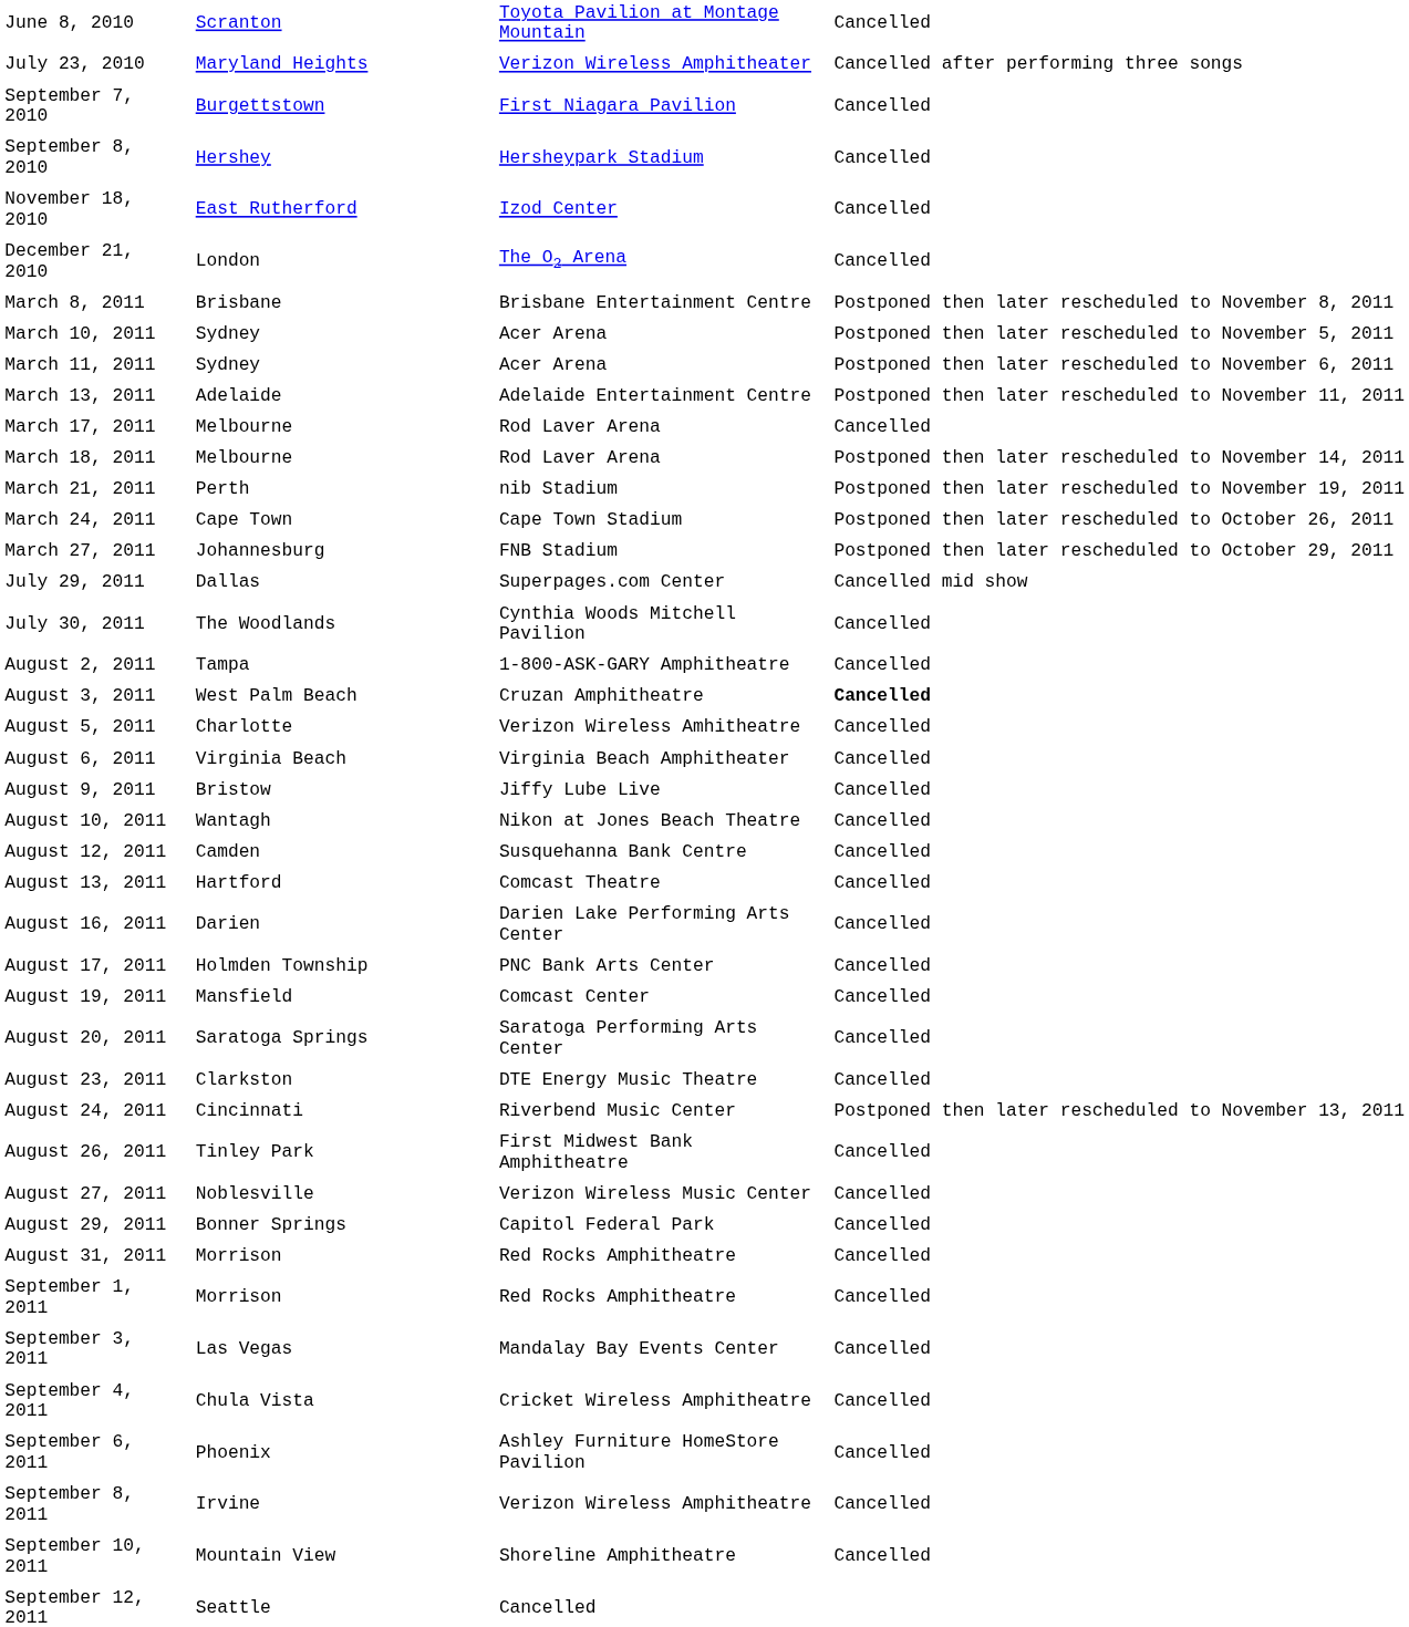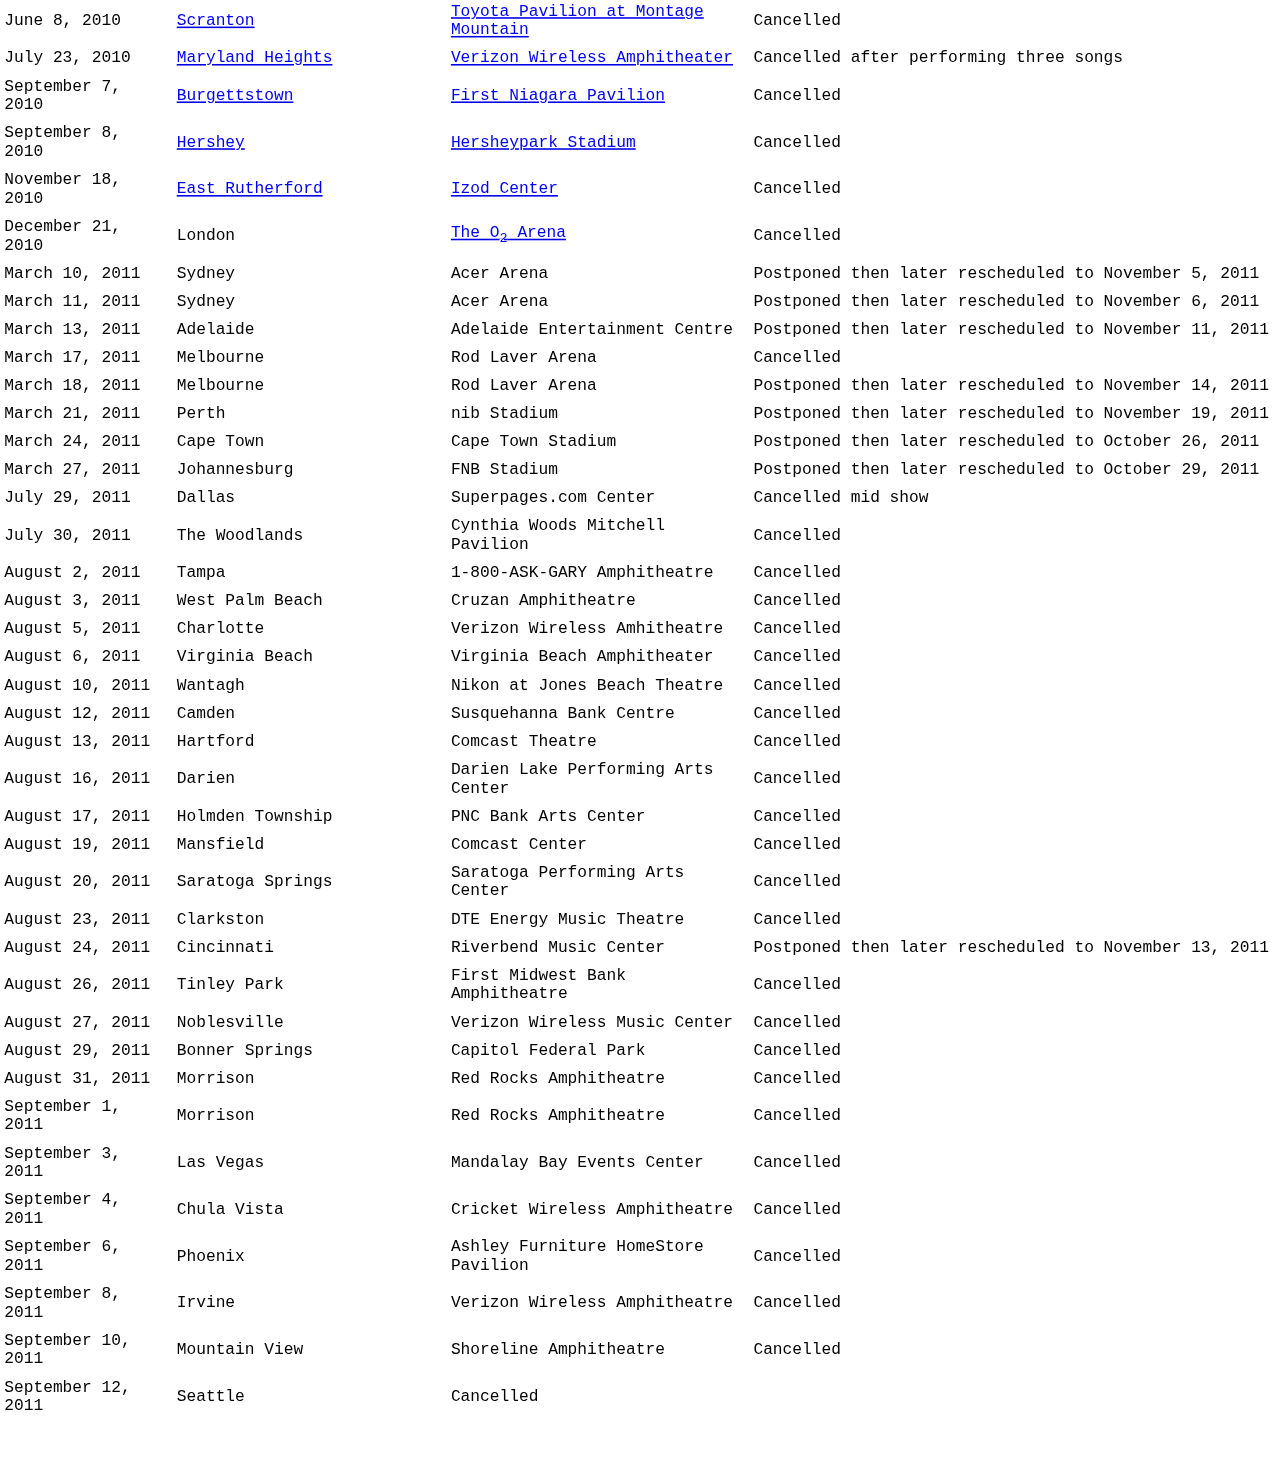- row: March 8, 2011 | Brisbane | Brisbane Entertainment Centre | Postponed then later rescheduled to November 8, 2011
August 3, 2011 | column 4: bold -> normal
- row: August 9, 2011 | Bristow | Jiffy Lube Live | Cancelled
